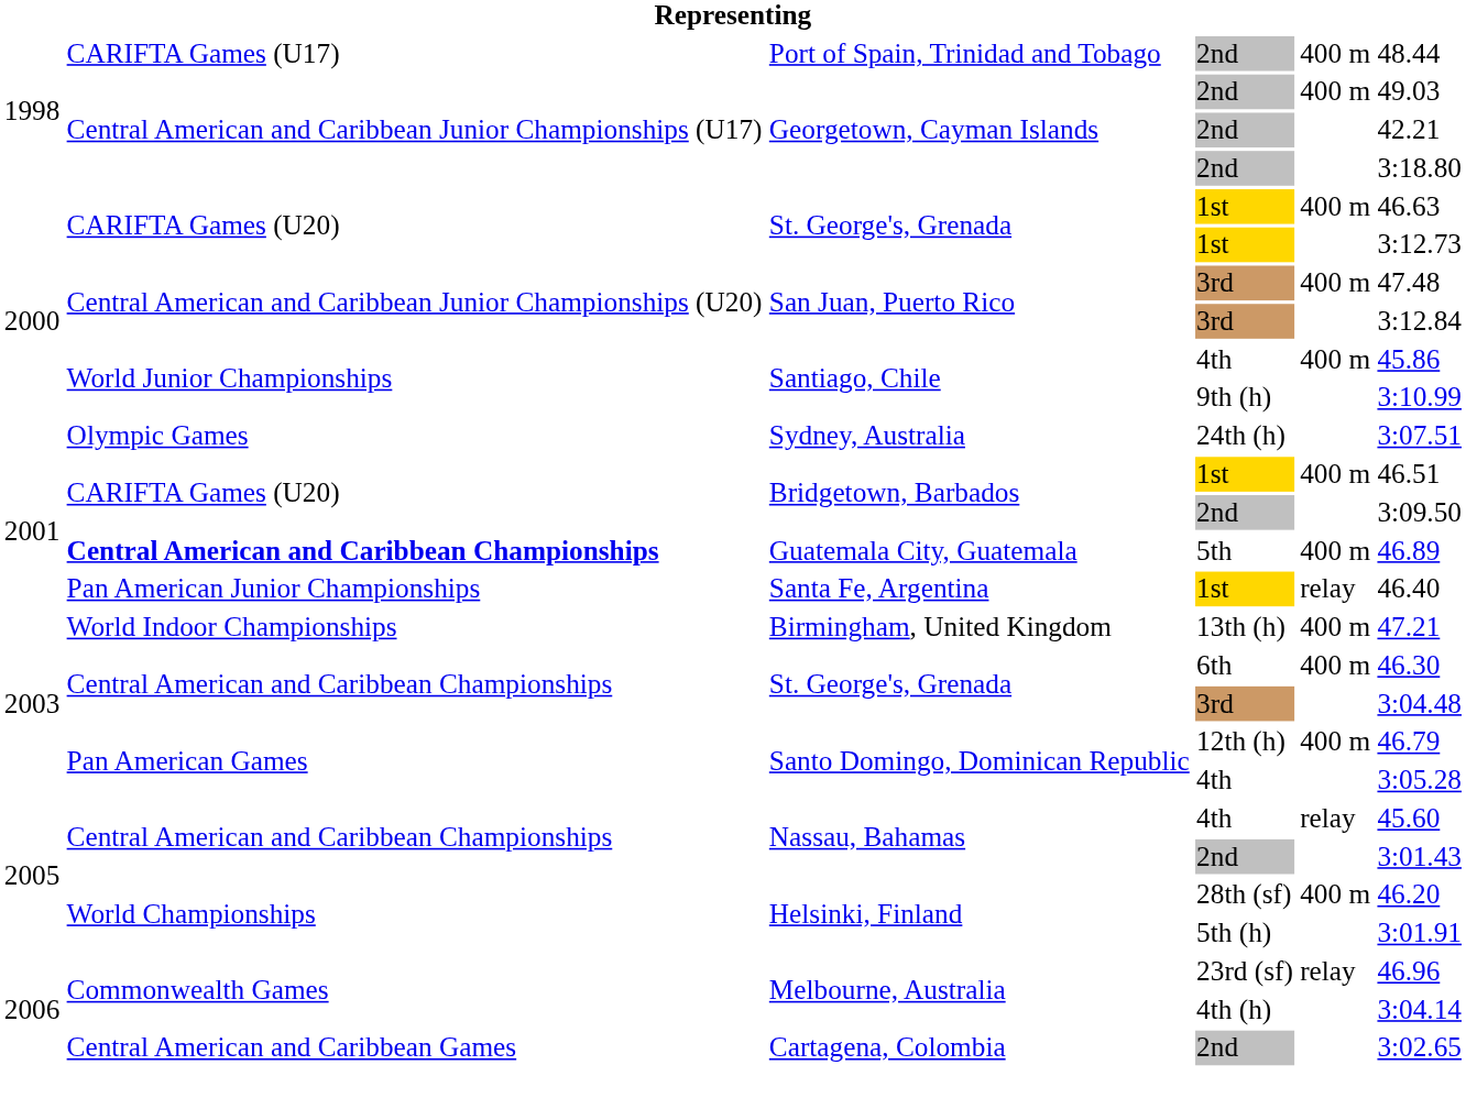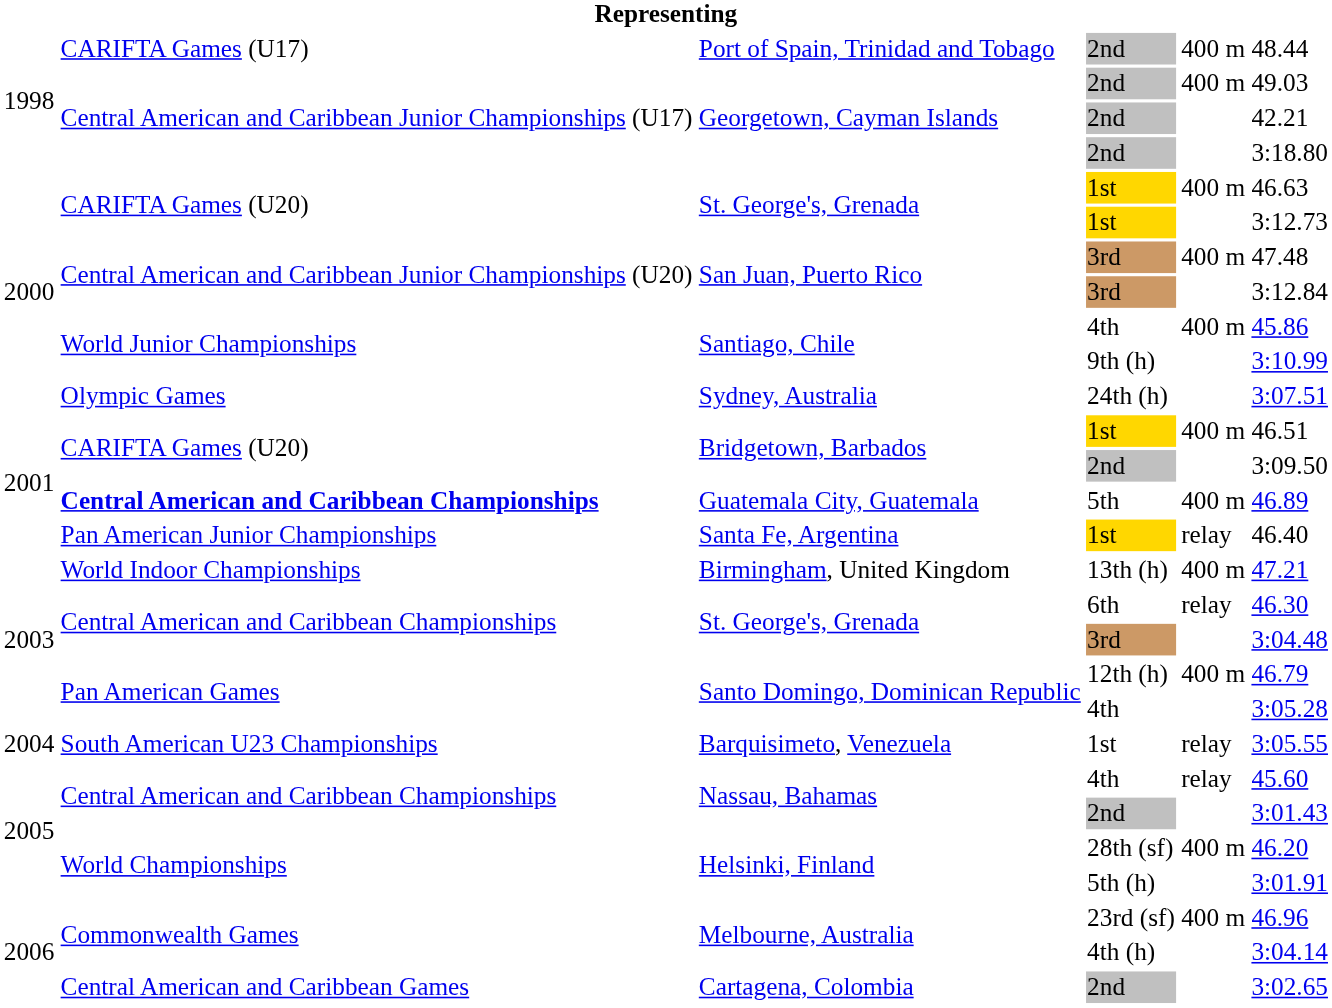St. George's, Grenada / 6th | column 5: 400 m -> relay
+ row: 2004 | South American U23 Championships | Barquisimeto, Venezuela | 1st | relay | 3:05.55
Melbourne, Australia / 23rd (sf) | column 5: relay -> 400 m
